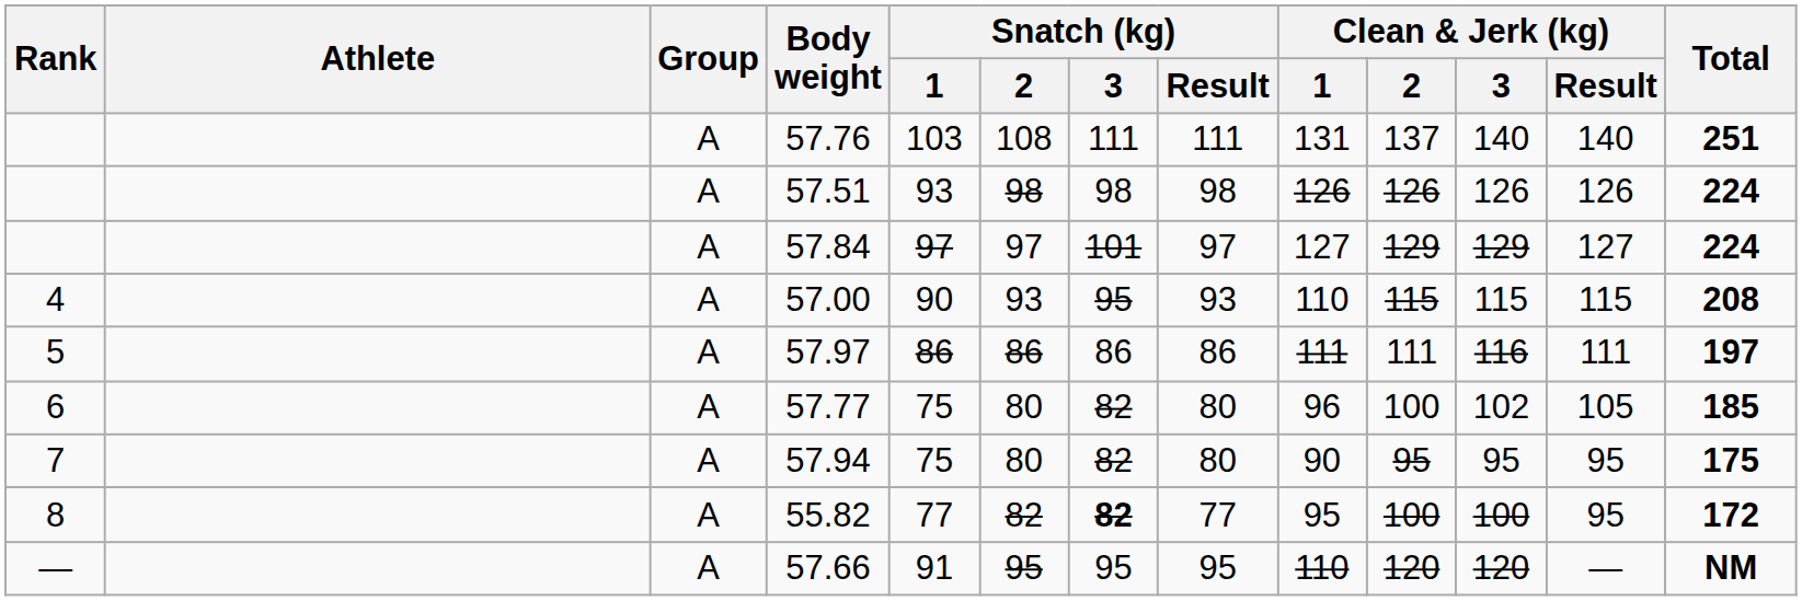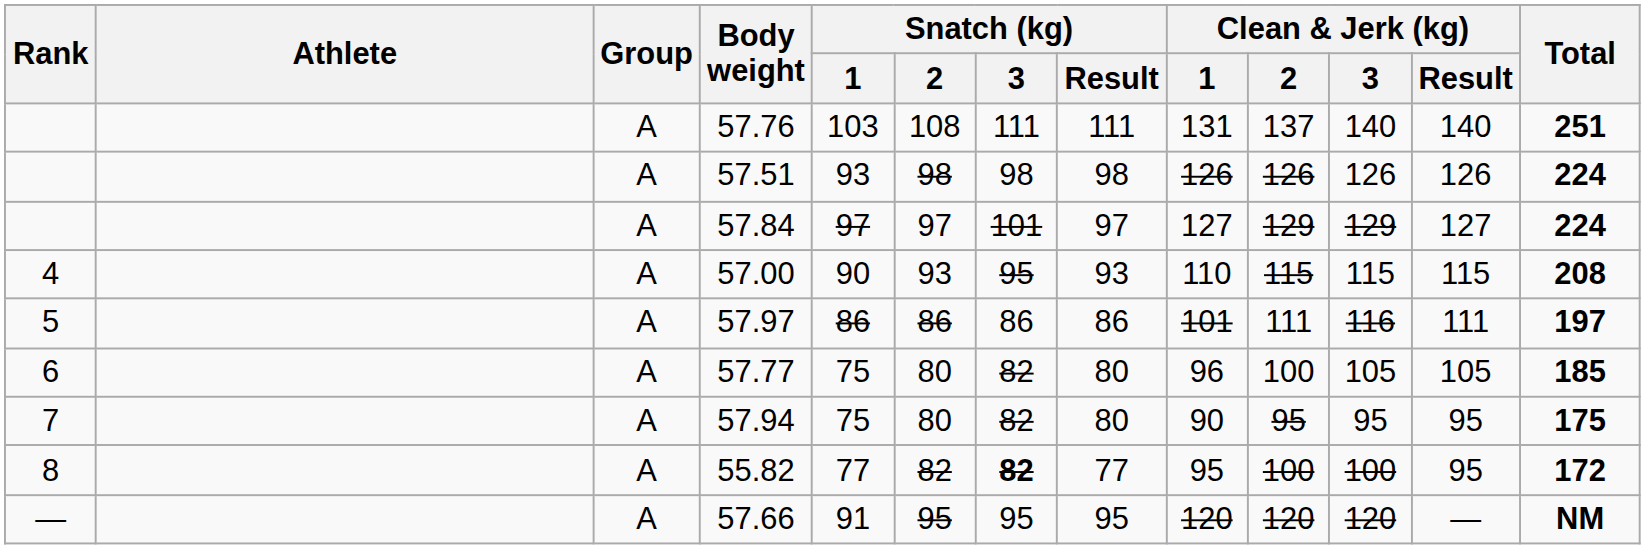57.97 | Clean & Jerk (kg) / 1: 111 -> 101
57.77 | Clean & Jerk (kg) / 3: 102 -> 105
57.66 | Clean & Jerk (kg) / 1: 110 -> 120
